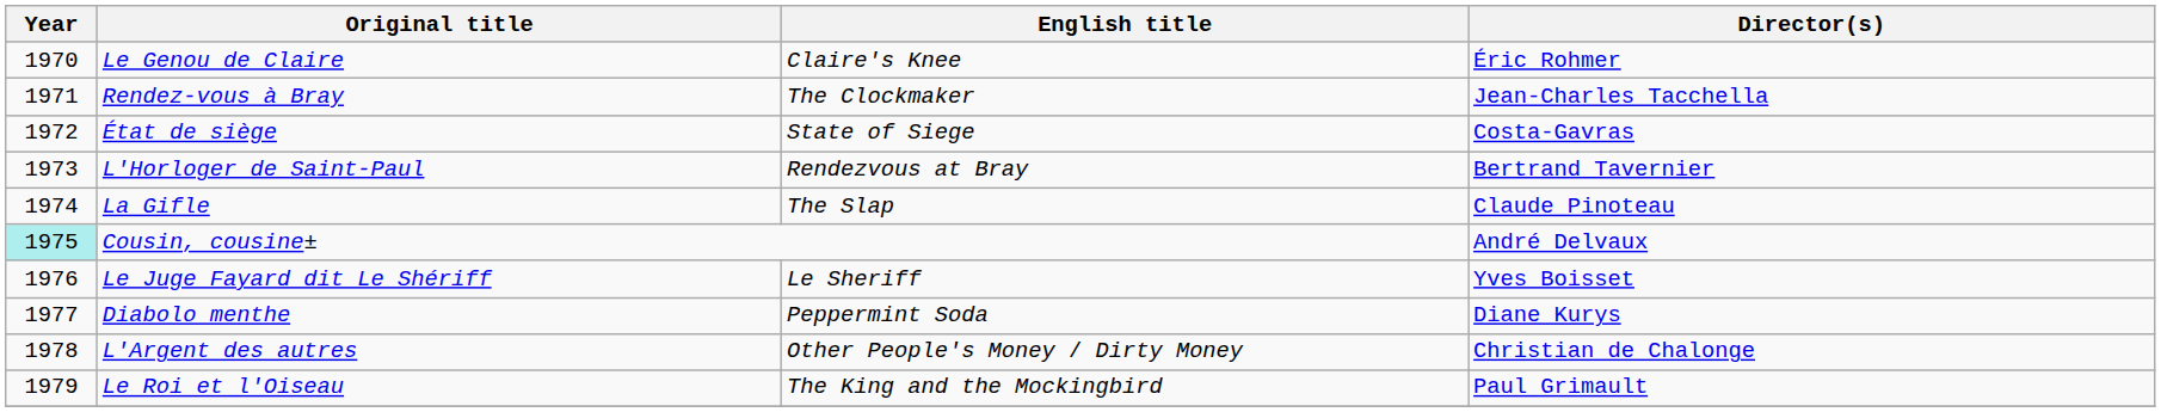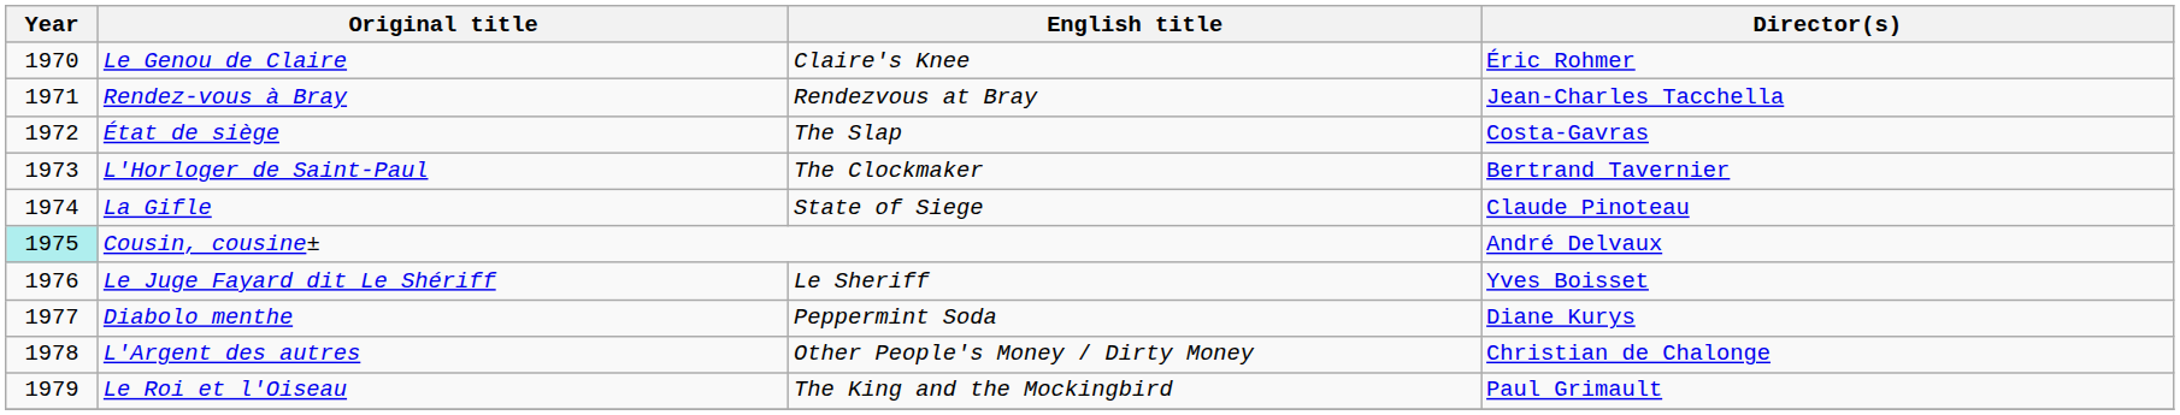Rendez-vous à Bray | English title: The Clockmaker -> Rendezvous at Bray
État de siège | English title: State of Siege -> The Slap
L'Horloger de Saint-Paul | English title: Rendezvous at Bray -> The Clockmaker
La Gifle | English title: The Slap -> State of Siege
